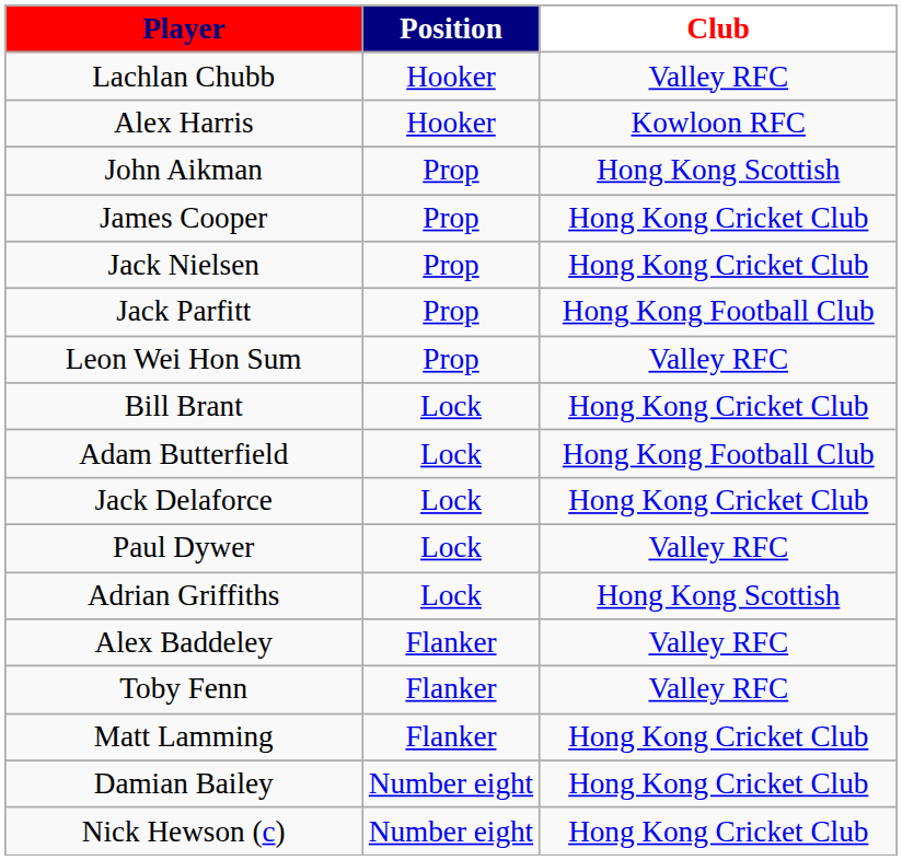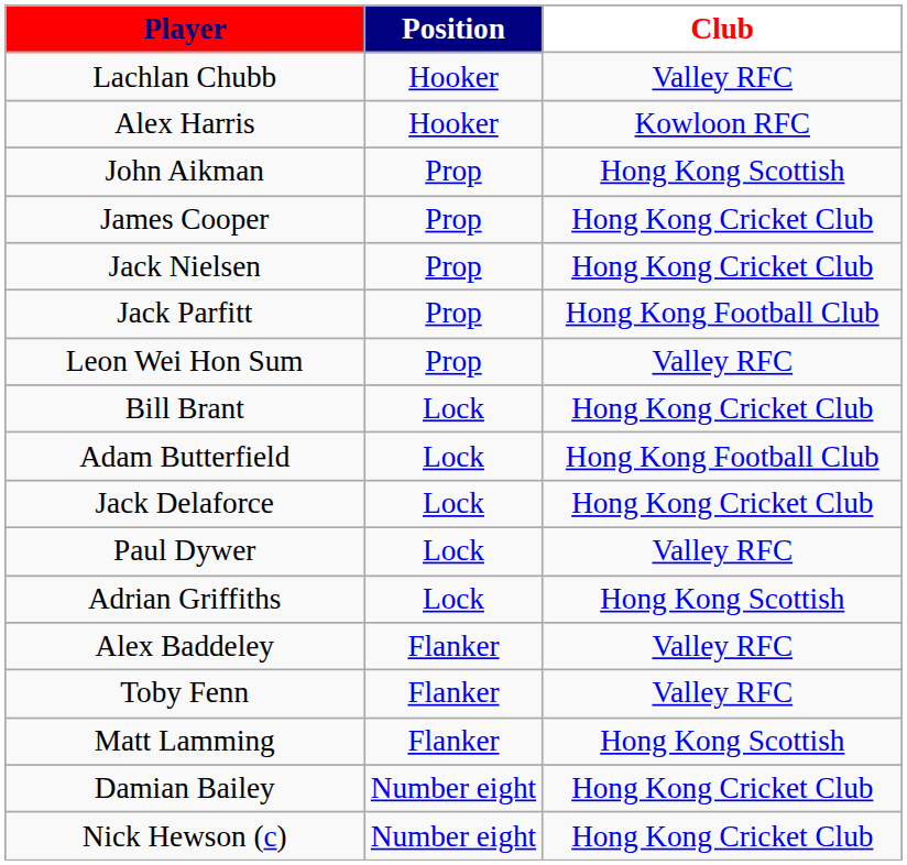Matt Lamming | Club: Hong Kong Cricket Club -> Hong Kong Scottish
